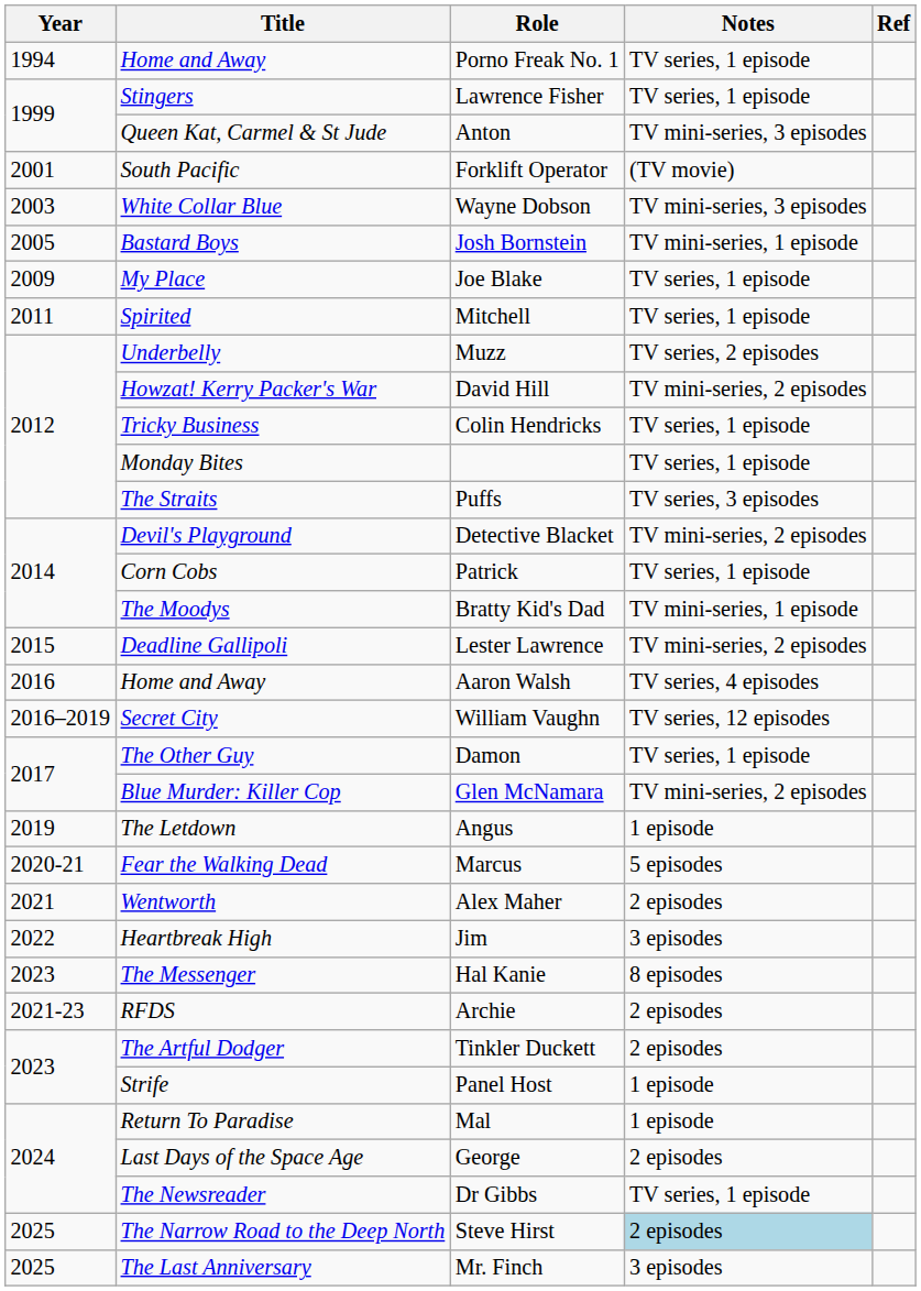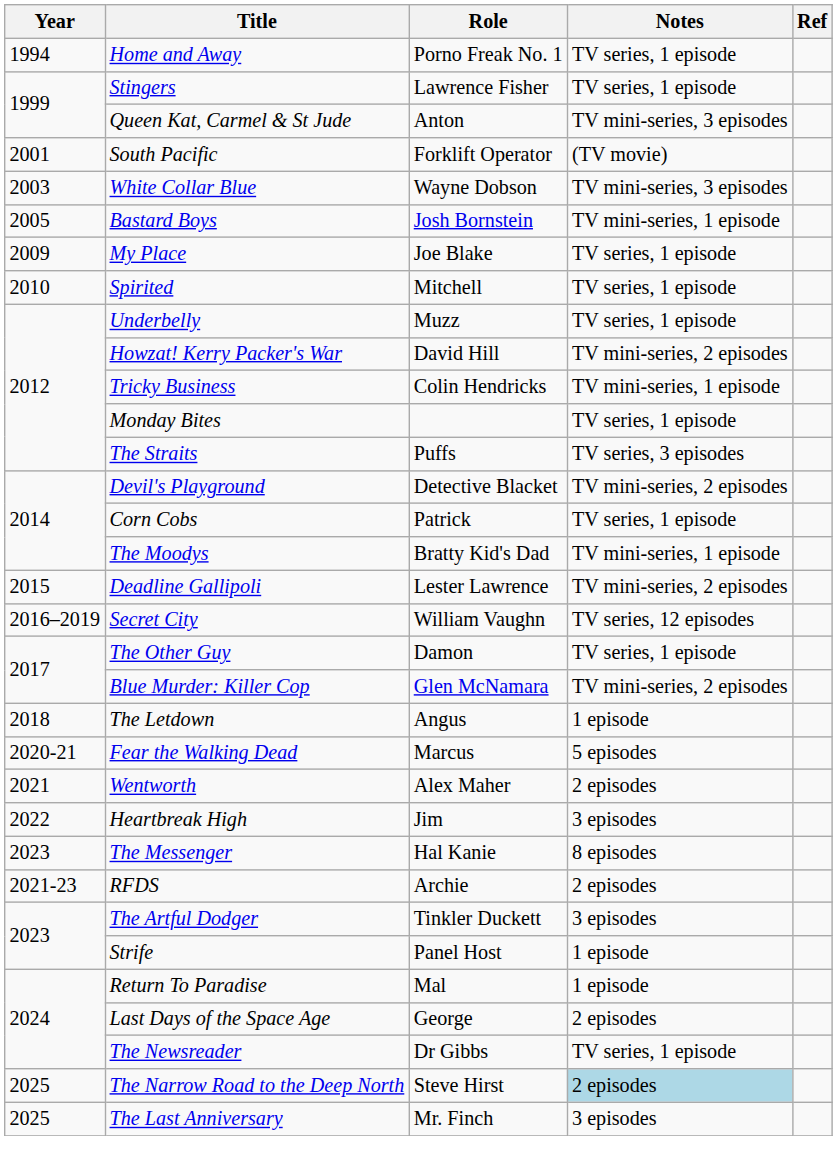Mitchell | Year: 2011 -> 2010
Muzz | Notes: TV series, 2 episodes -> TV series, 1 episode
Colin Hendricks | Notes: TV series, 1 episode -> TV mini-series, 1 episode
- row: 2016 | Home and Away | Aaron Walsh | TV series, 4 episodes
Angus | Year: 2019 -> 2018
Tinkler Duckett | Notes: 2 episodes -> 3 episodes
